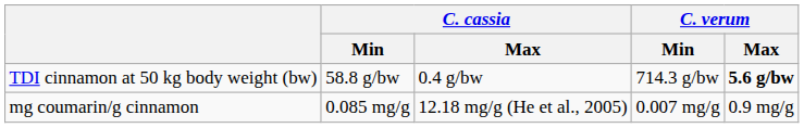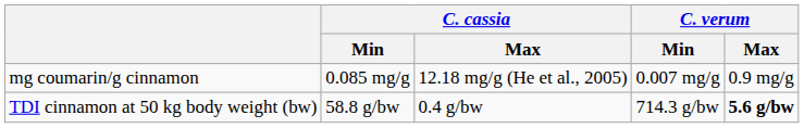rows swapped: mg coumarin/g cinnamon <-> TDI cinnamon at 50 kg body weight (bw)
